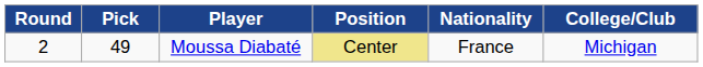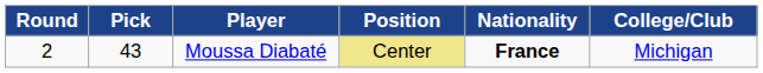Moussa Diabaté | Pick: 49 -> 43
Moussa Diabaté | Nationality: normal -> bold
